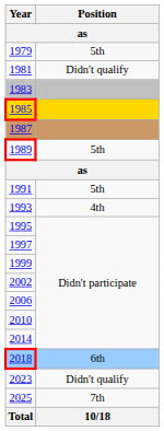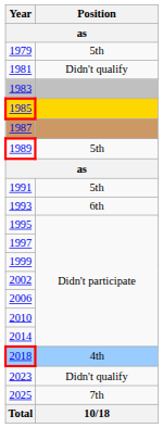1993 | Position: 4th -> 6th
2018 | Position: 6th -> 4th
